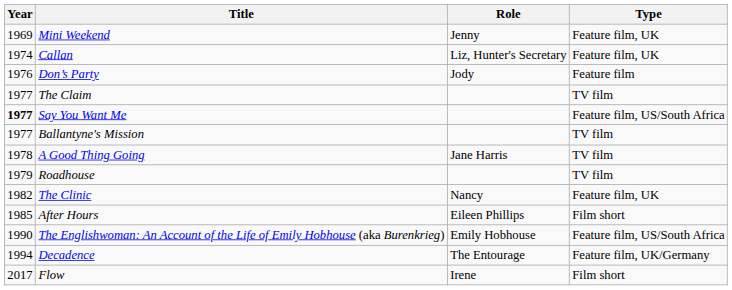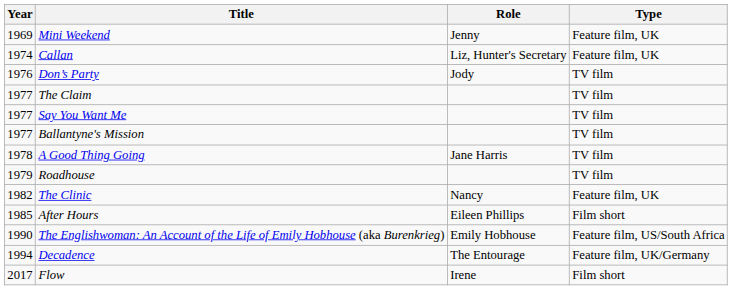Don’s Party | Type: Feature film -> TV film
Say You Want Me | Year: bold -> normal
Say You Want Me | Type: Feature film, US/South Africa -> TV film
